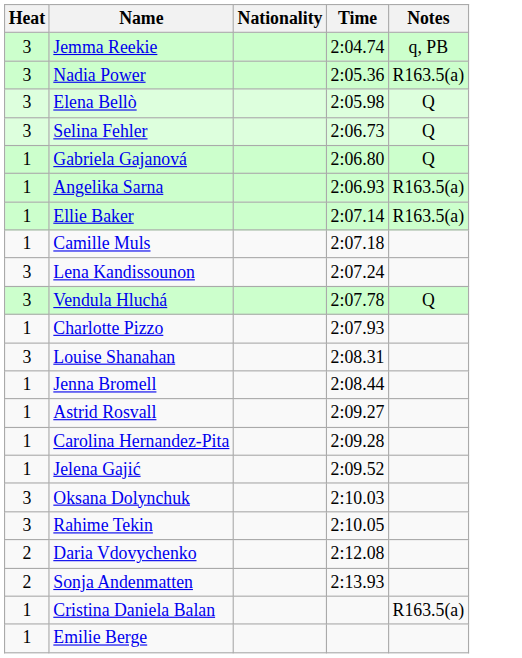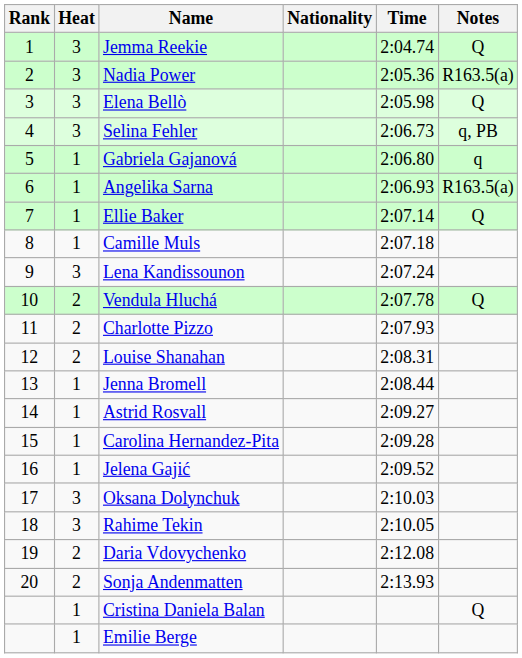+ column: Rank | 1 | 2 | 3 | 4 | 5 | 6 | 7 | 8 | 9 | 10 | 11 | 12 | 13 | 14 | 15 | 16 | 17 | 18 | 19 | 20
Jemma Reekie | Notes: q, PB -> Q
Selina Fehler | Notes: Q -> q, PB
Gabriela Gajanová | Notes: Q -> q
Ellie Baker | Notes: R163.5(a) -> Q
Vendula Hluchá | Heat: 3 -> 2
Charlotte Pizzo | Heat: 1 -> 2
Louise Shanahan | Heat: 3 -> 2
Cristina Daniela Balan | Notes: R163.5(a) -> Q
